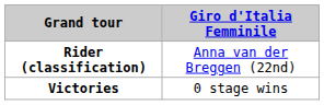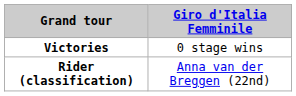rows swapped: Rider (classification) <-> Victories
